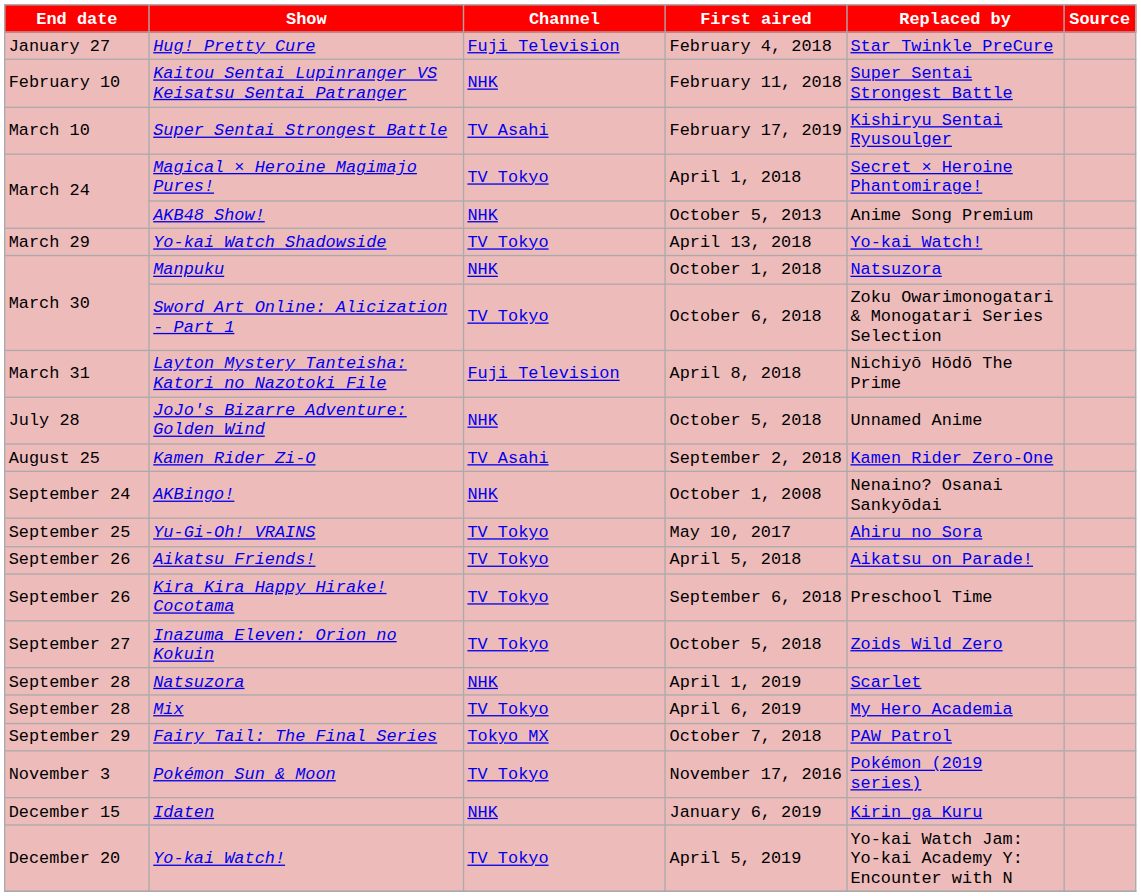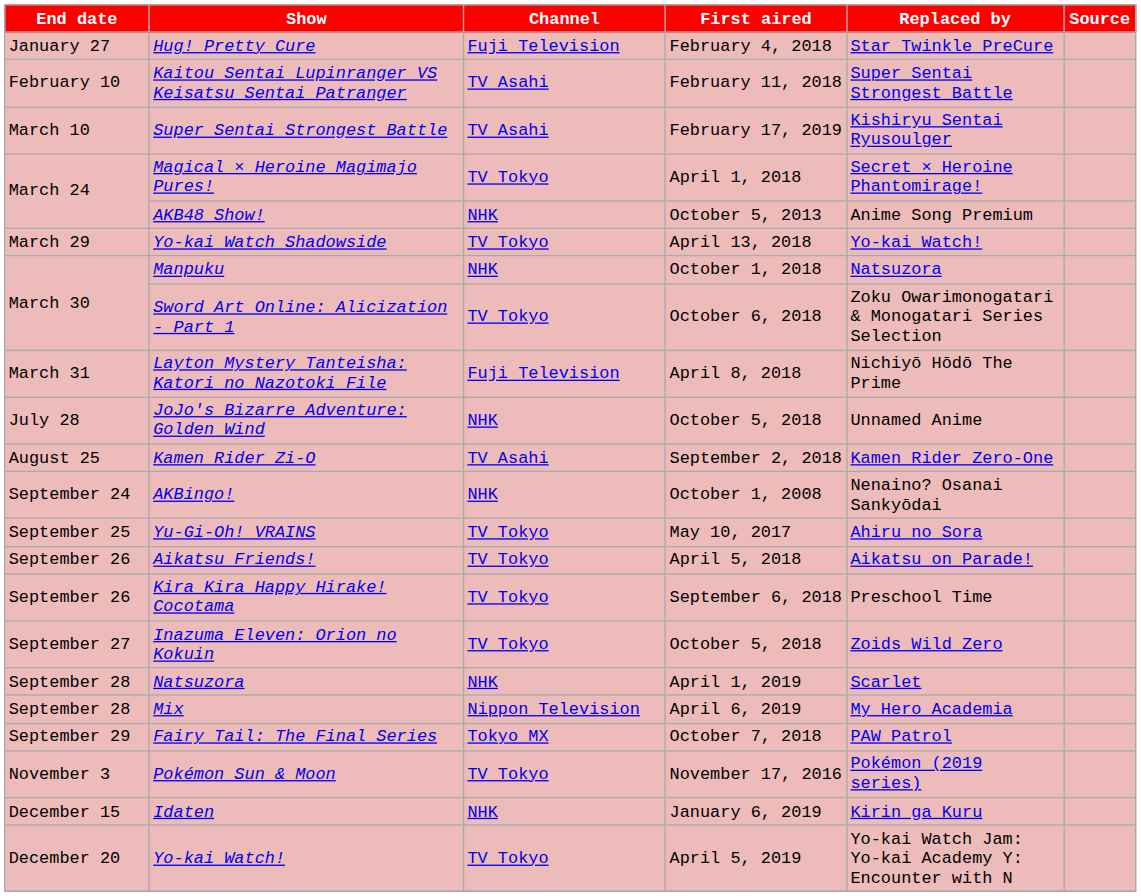Kaitou Sentai Lupinranger VS Keisatsu Sentai Patranger | Channel: NHK -> TV Asahi
Mix | Channel: TV Tokyo -> Nippon Television
